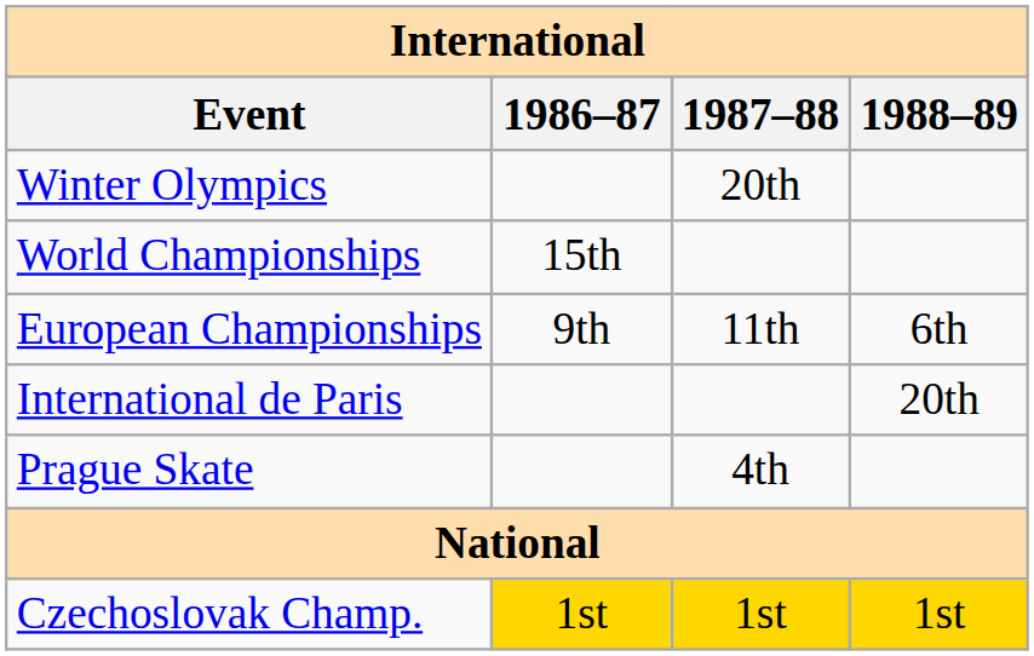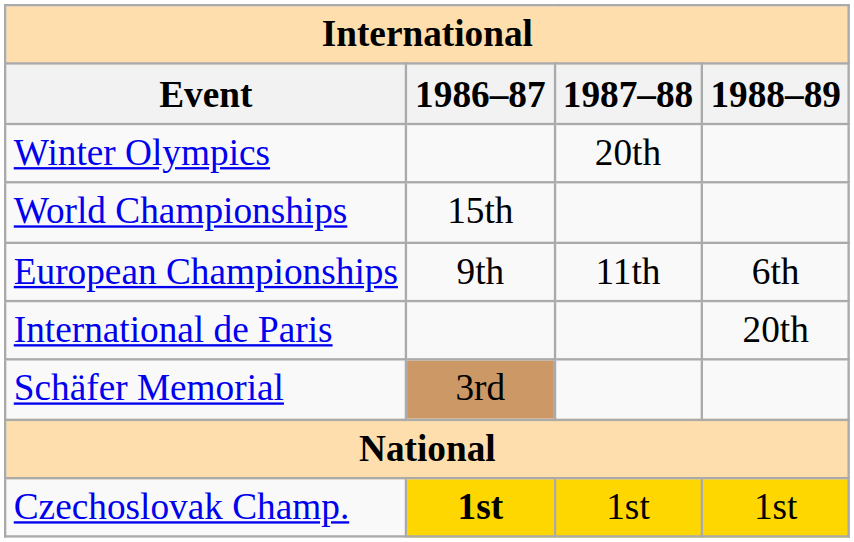- row: Prague Skate | 4th
+ row: Schäfer Memorial | 3rd
Czechoslovak Champ. | 1986–87: normal -> bold
